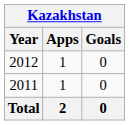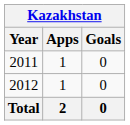rows swapped: 2011 <-> 2012
